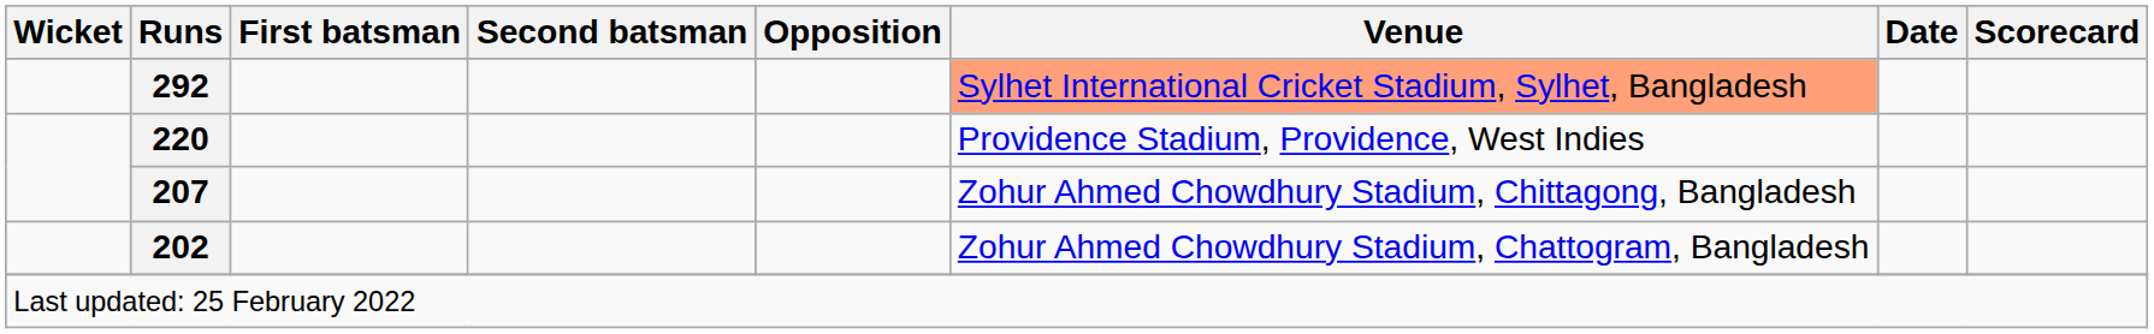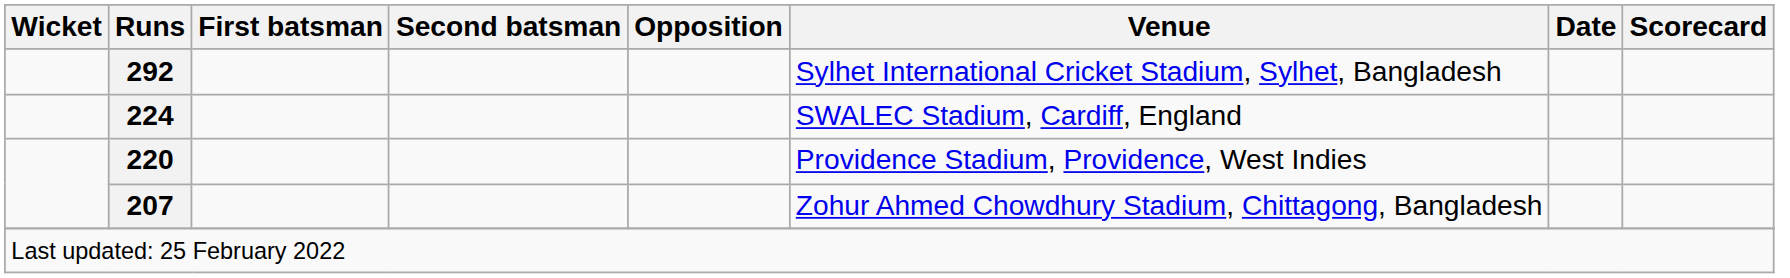292 | Venue: lightsalmon background -> no background
+ row: 224 | SWALEC Stadium, Cardiff, England
- row: 202 | Zohur Ahmed Chowdhury Stadium, Chattogram, Bangladesh
